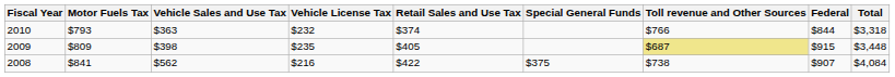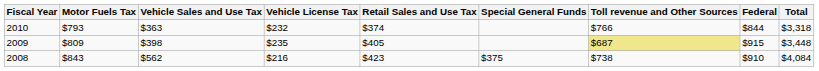2008 | Motor Fuels Tax: $841 -> $843
2008 | Retail Sales and Use Tax: $422 -> $423
2008 | Federal: $907 -> $910
